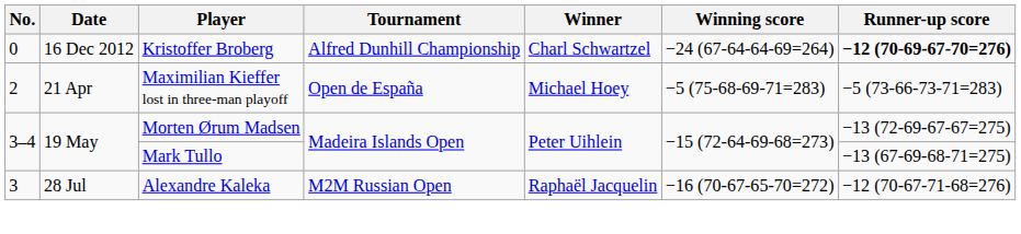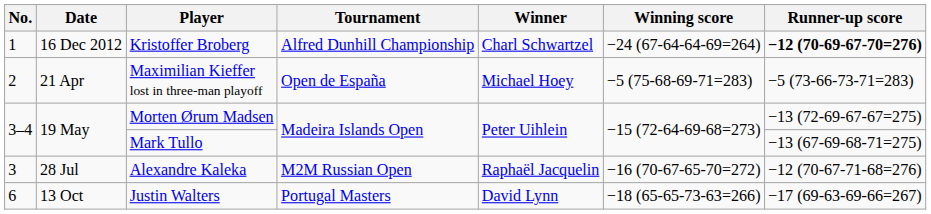Kristoffer Broberg | No.: 0 -> 1
+ row: 6 | 13 Oct | Justin Walters | Portugal Masters | David Lynn | −18 (65-65-73-63=266) | −17 (69-63-69-66=267)
